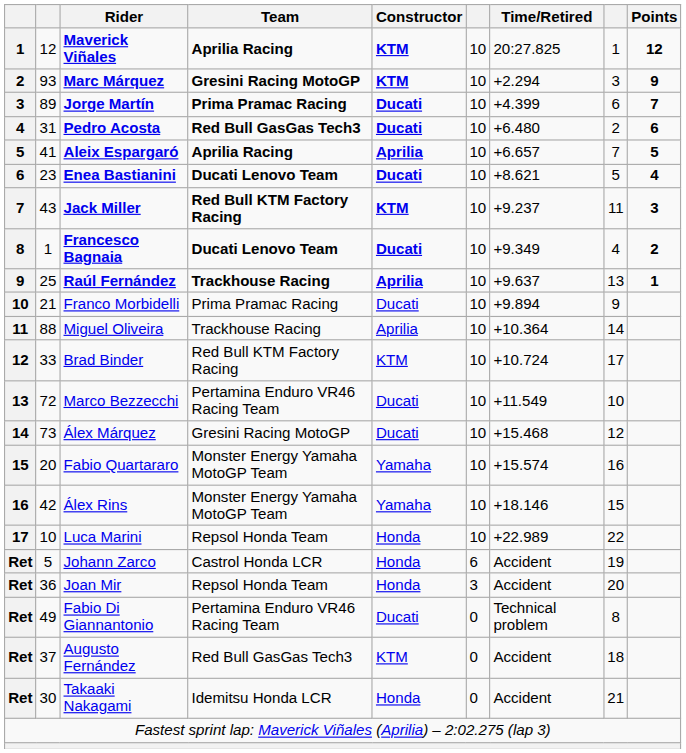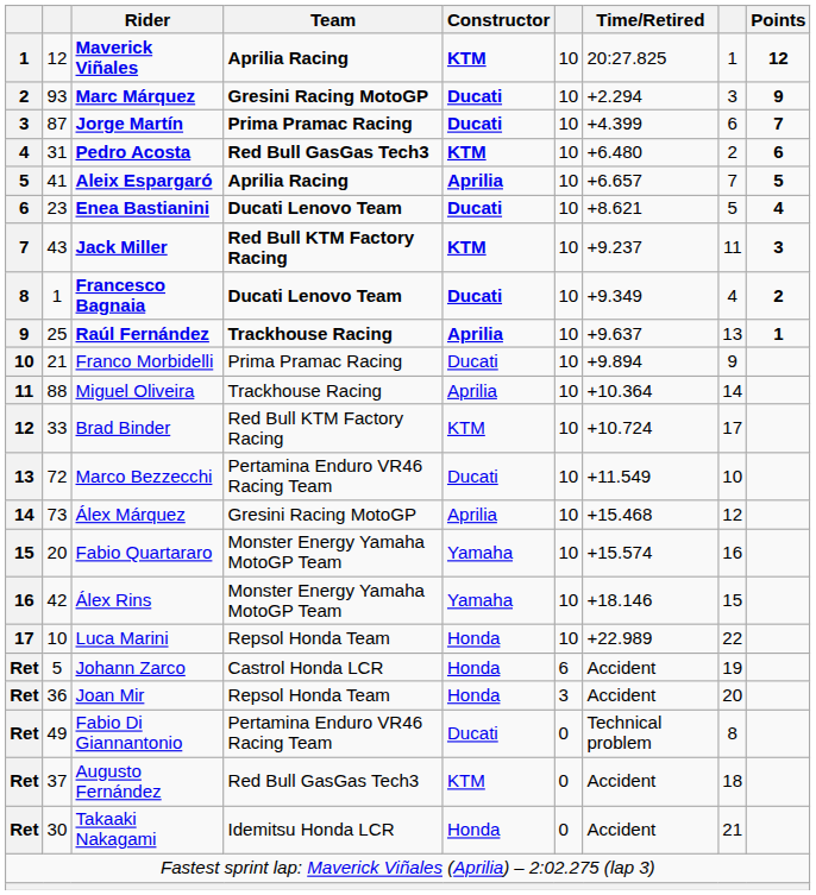Marc Márquez | Constructor: KTM -> Ducati
Jorge Martín | column 2: 89 -> 87
Pedro Acosta | Constructor: Ducati -> KTM
Álex Márquez | Constructor: Ducati -> Aprilia
